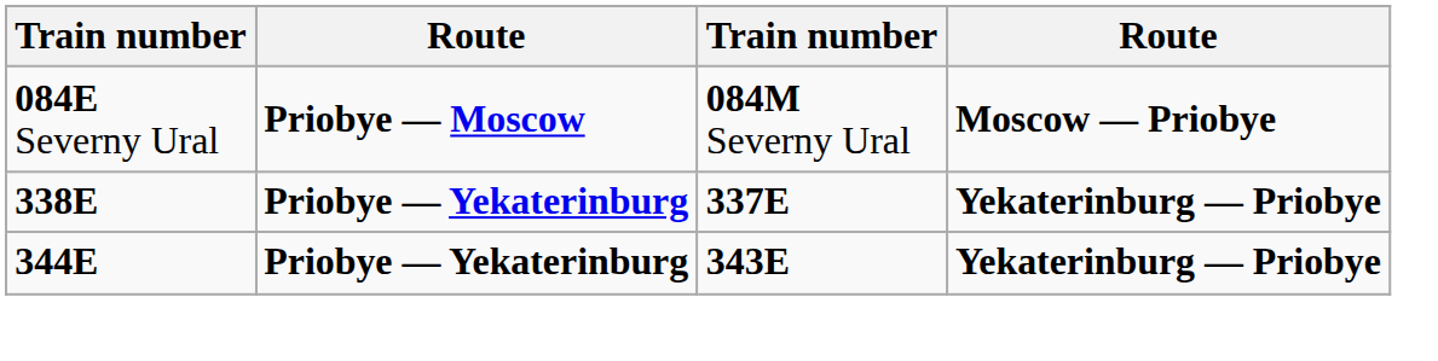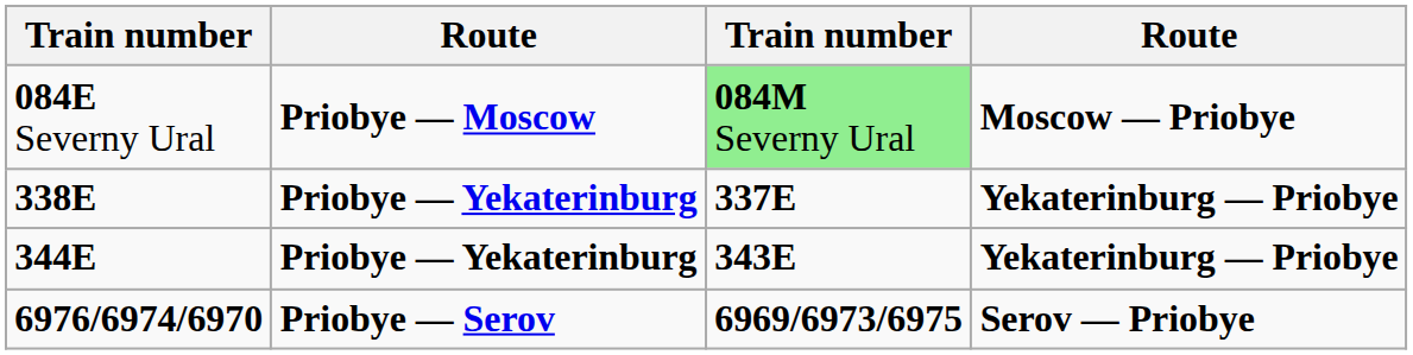084E Severny Ural | column 3: no background -> lightgreen background
+ row: 6976/6974/6970 | Priobye — Serov | 6969/6973/6975 | Serov — Priobye
